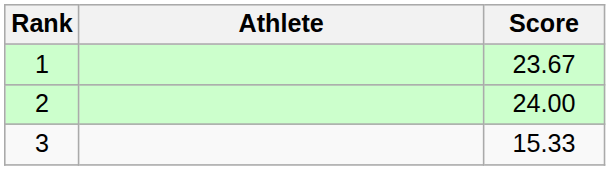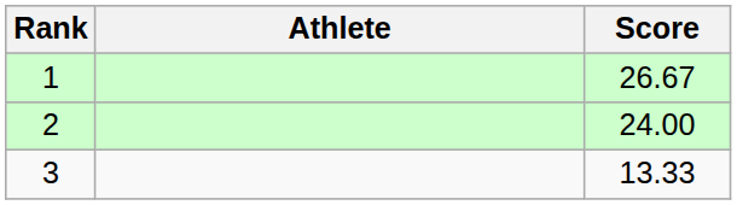1 | Score: 23.67 -> 26.67
3 | Score: 15.33 -> 13.33
